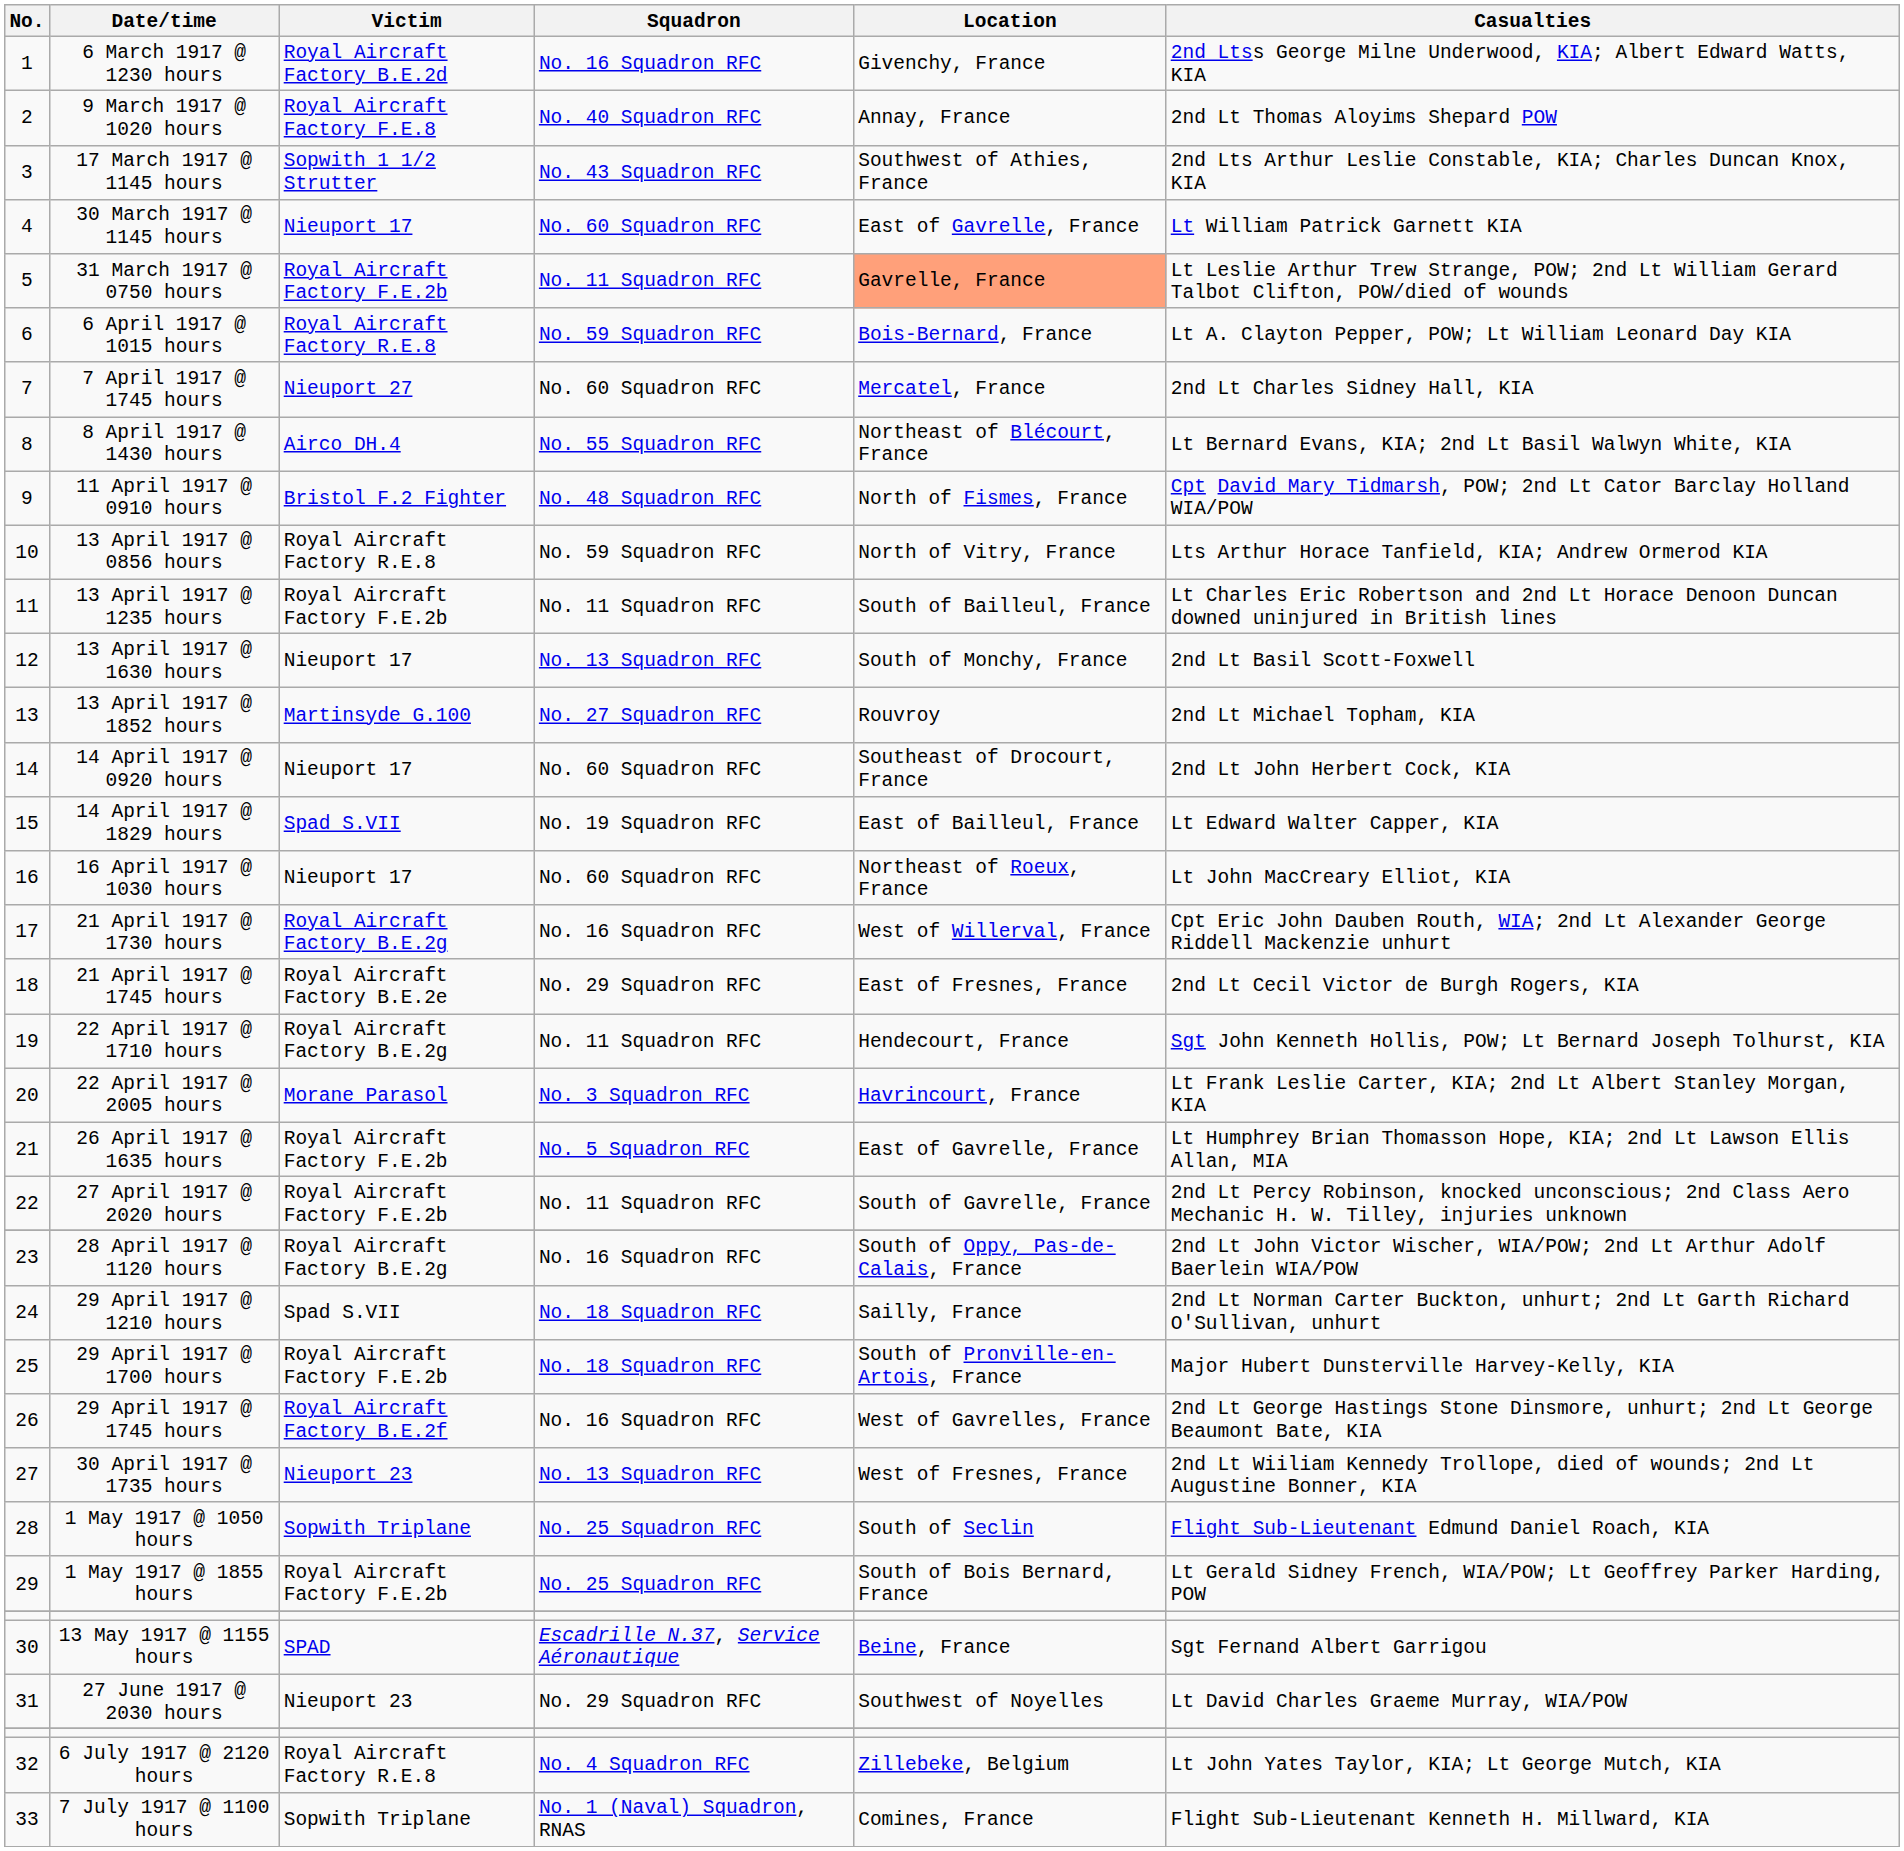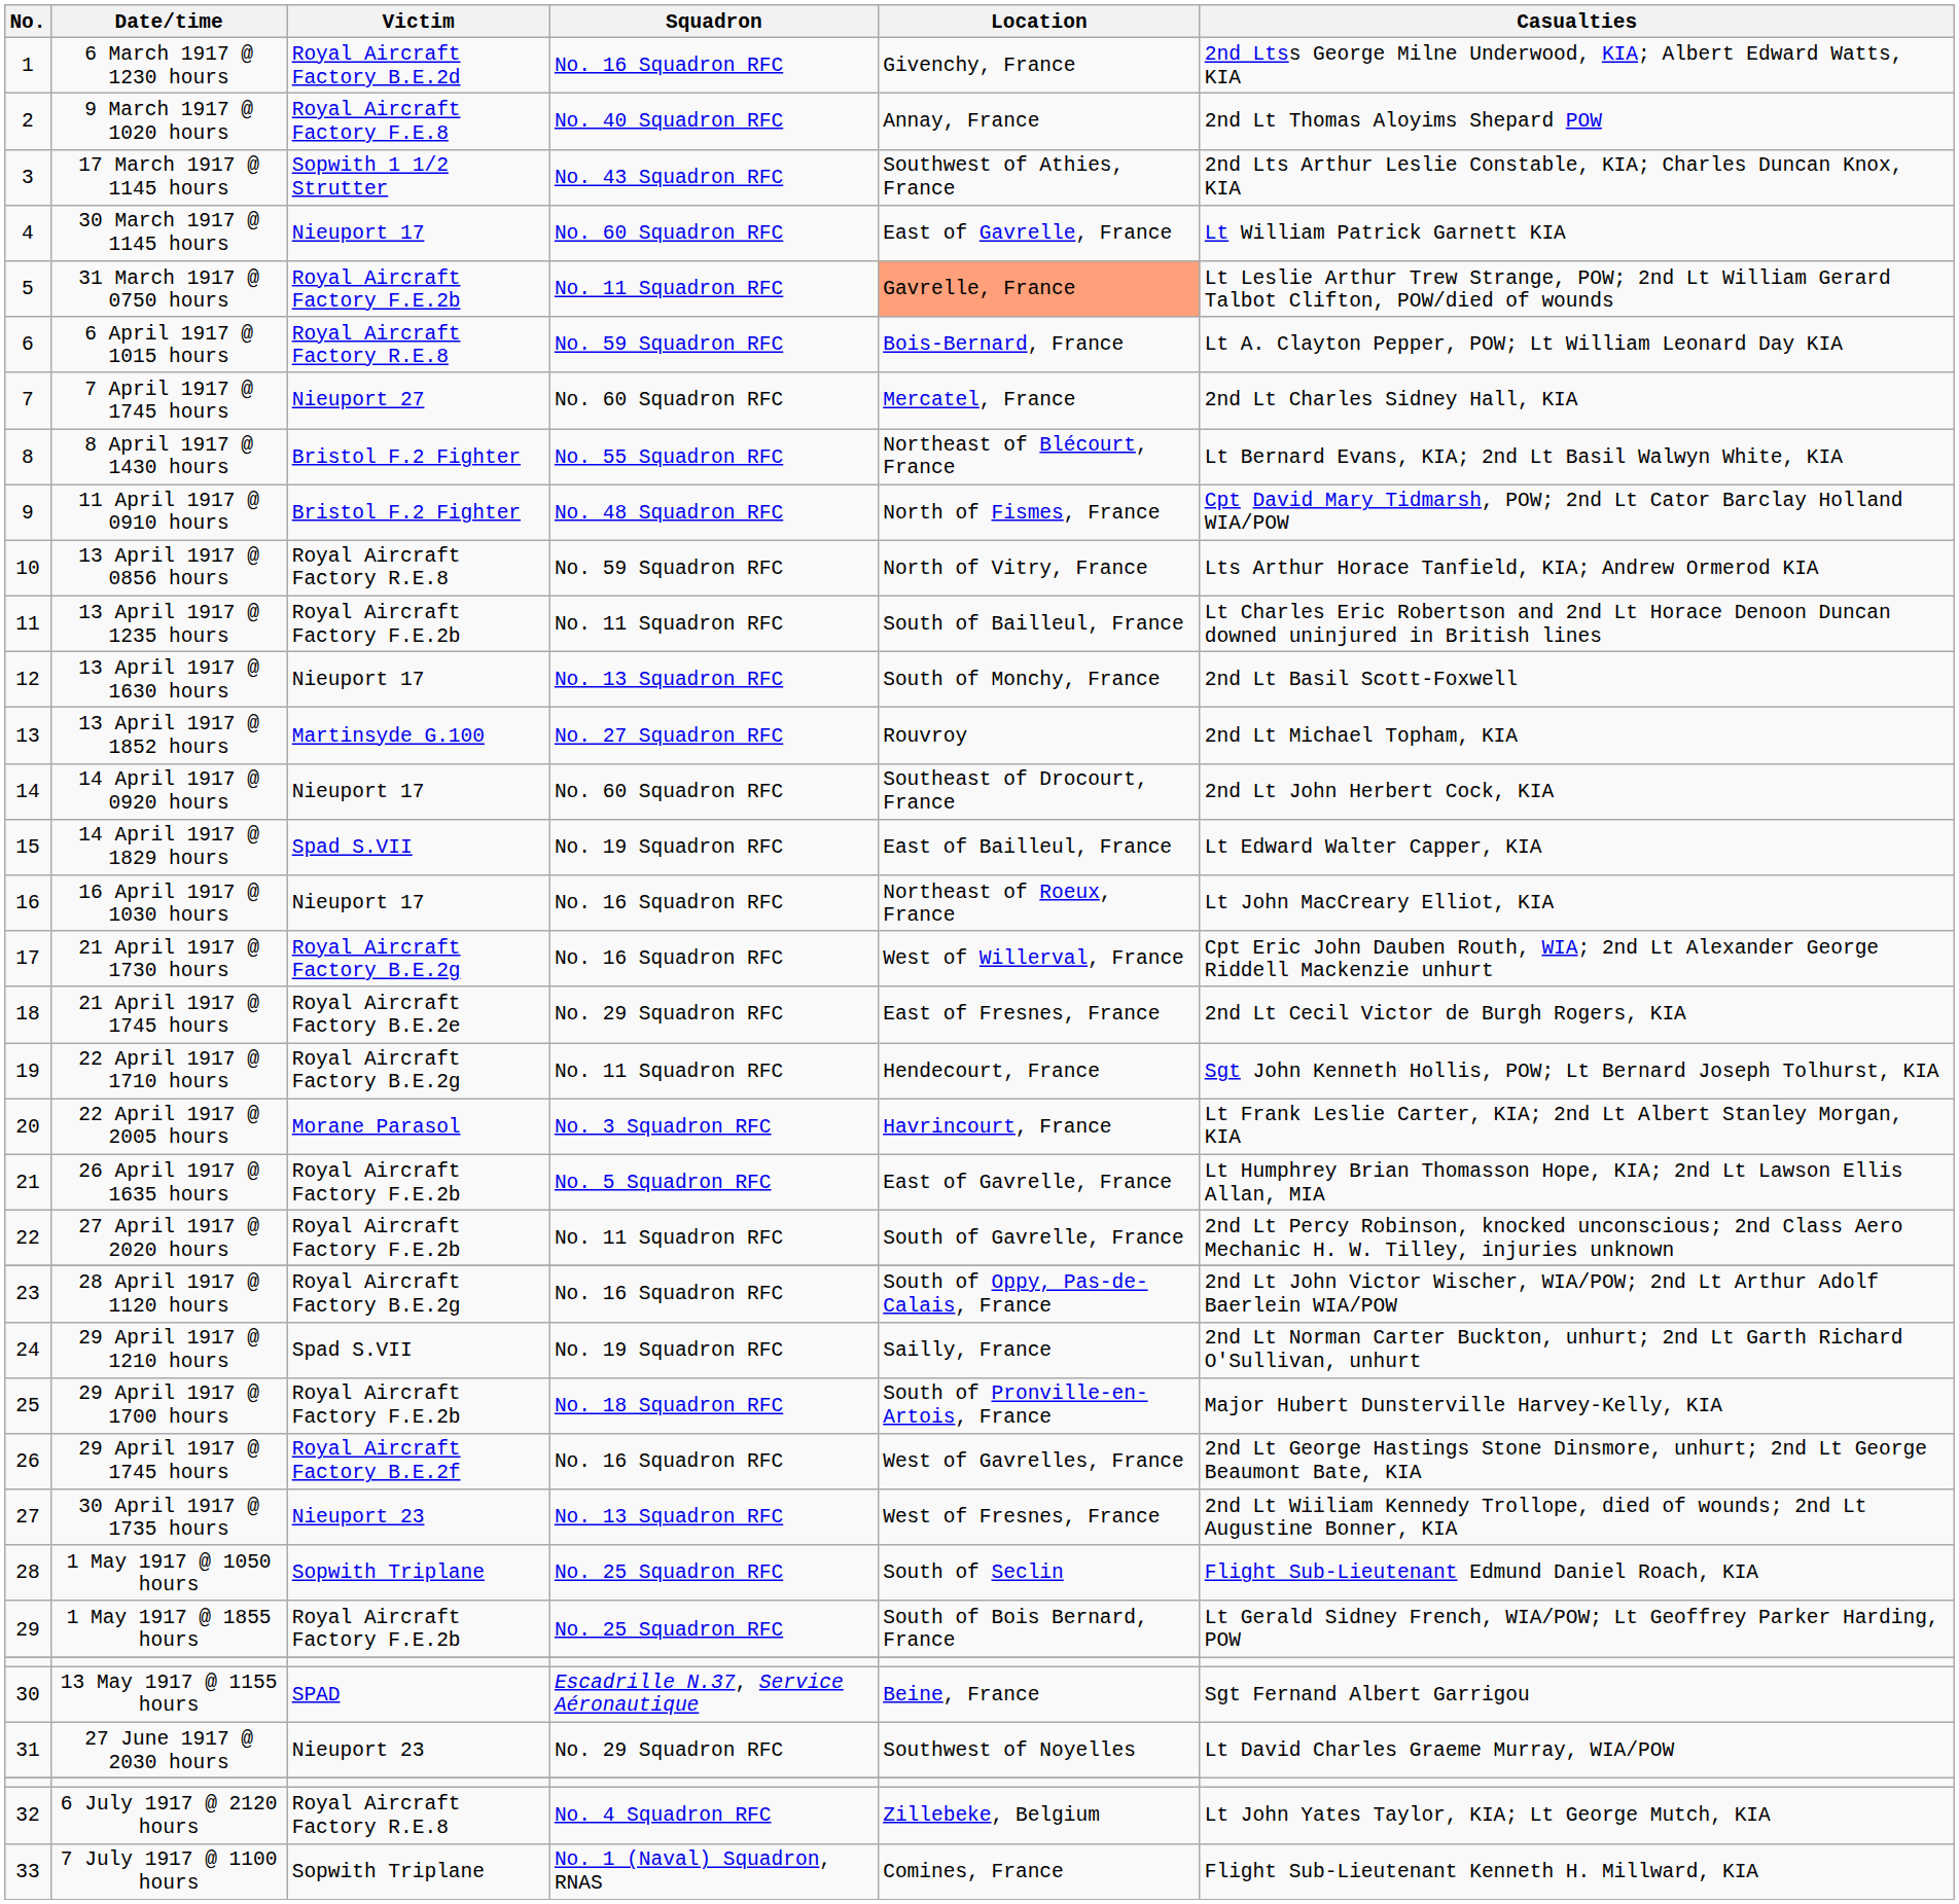8 April 1917 @ 1430 hours | Victim: Airco DH.4 -> Bristol F.2 Fighter
16 April 1917 @ 1030 hours | Squadron: No. 60 Squadron RFC -> No. 16 Squadron RFC
29 April 1917 @ 1210 hours | Squadron: No. 18 Squadron RFC -> No. 19 Squadron RFC
